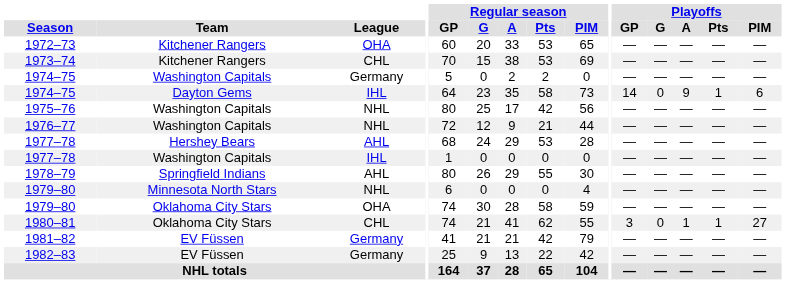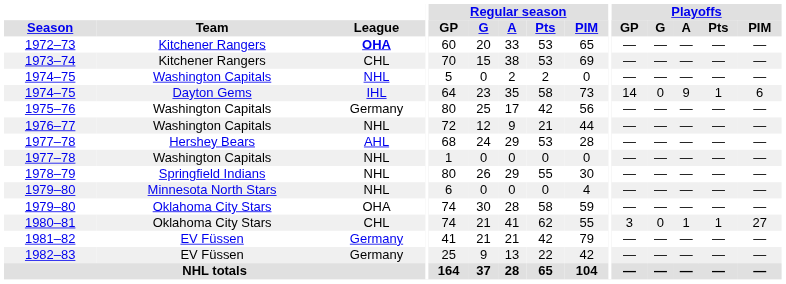1972–73 | League: normal -> bold
1974–75 / Washington Capitals | League: Germany -> NHL
1975–76 | League: NHL -> Germany
1977–78 / Washington Capitals | League: IHL -> NHL
1978–79 | League: AHL -> NHL
